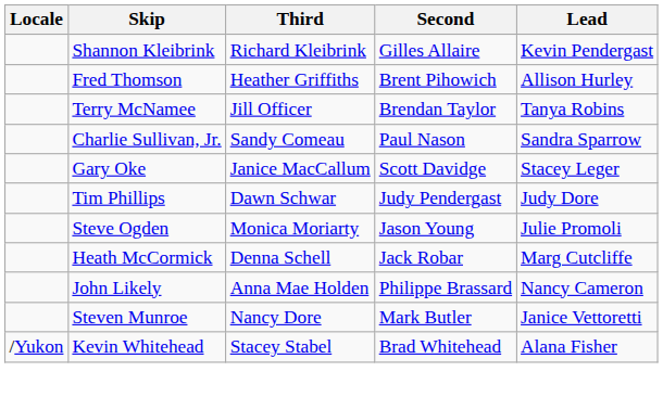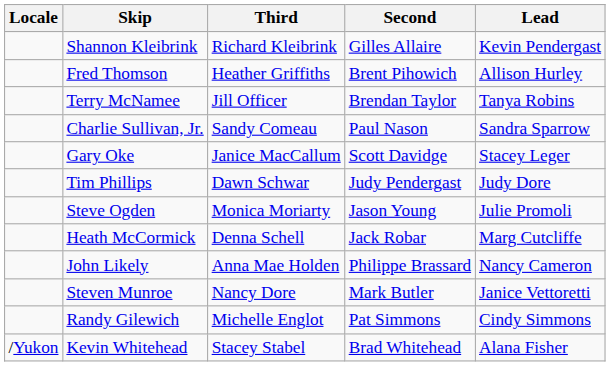+ row: Randy Gilewich | Michelle Englot | Pat Simmons | Cindy Simmons
